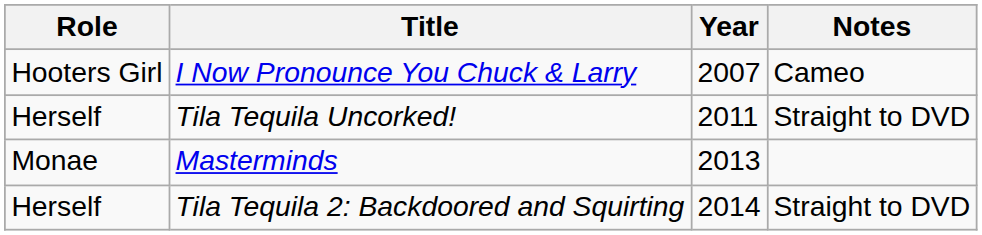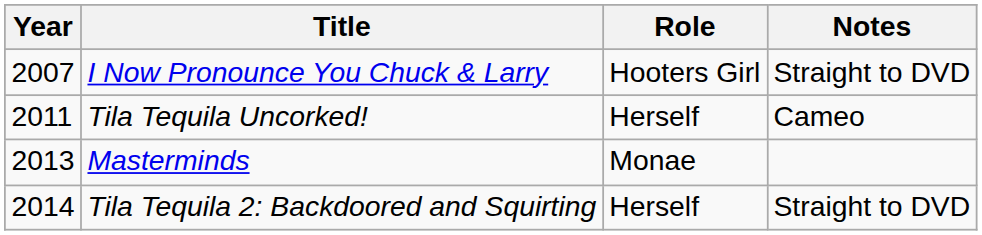columns swapped: Year <-> Role
I Now Pronounce You Chuck & Larry | Notes: Cameo -> Straight to DVD
Tila Tequila Uncorked! | Notes: Straight to DVD -> Cameo
